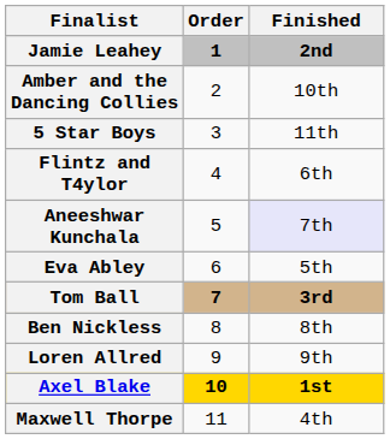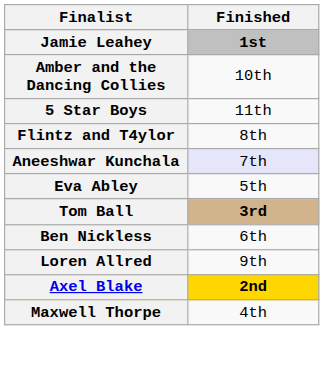- column: Order | 1 | 2 | 3 | 4 | 5 | 6 | 7 | 8 | 9 | 10 | 11
Jamie Leahey | Finished: 2nd -> 1st
Flintz and T4ylor | Finished: 6th -> 8th
Ben Nickless | Finished: 8th -> 6th
Axel Blake | Finished: 1st -> 2nd
